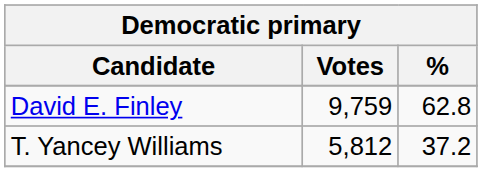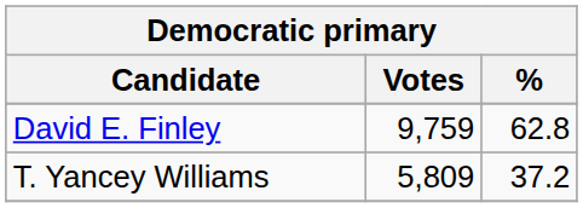T. Yancey Williams | Votes: 5,812 -> 5,809
